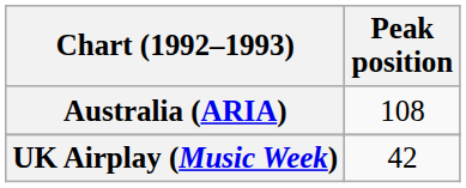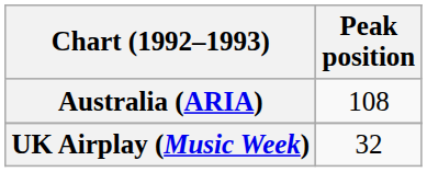UK Airplay (Music Week) | Peak position: 42 -> 32
